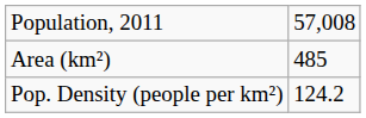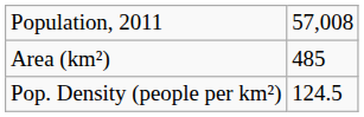Pop. Density (people per km²) | column 2: 124.2 -> 124.5
